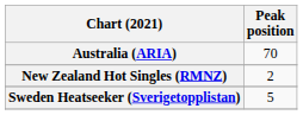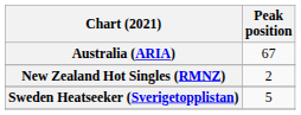Australia (ARIA) | Peak position: 70 -> 67
